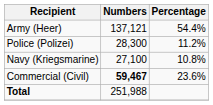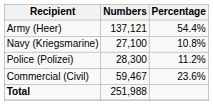rows swapped: Navy (Kriegsmarine) <-> Police (Polizei)
Commercial (Civil) | Numbers: bold -> normal
